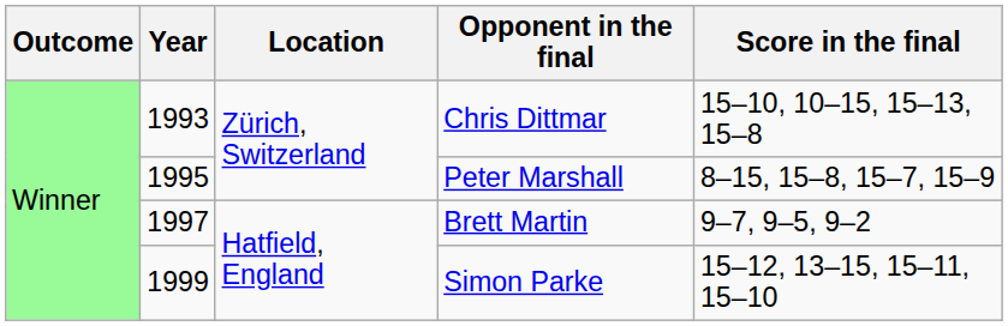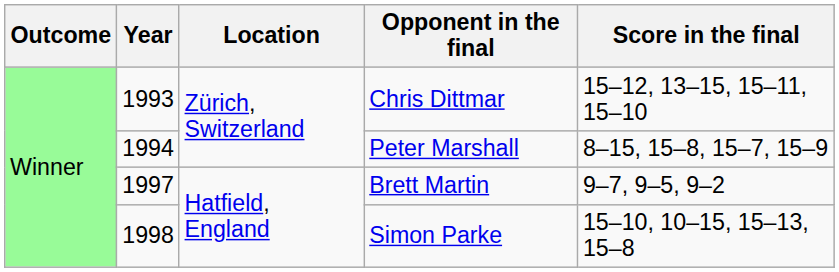Chris Dittmar | Score in the final: 15–10, 10–15, 15–13, 15–8 -> 15–12, 13–15, 15–11, 15–10
Peter Marshall | Year: 1995 -> 1994
Simon Parke | Year: 1999 -> 1998
Simon Parke | Score in the final: 15–12, 13–15, 15–11, 15–10 -> 15–10, 10–15, 15–13, 15–8
